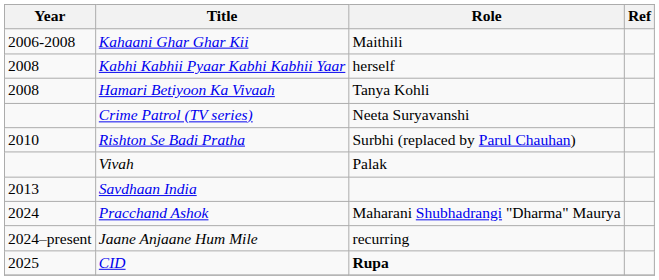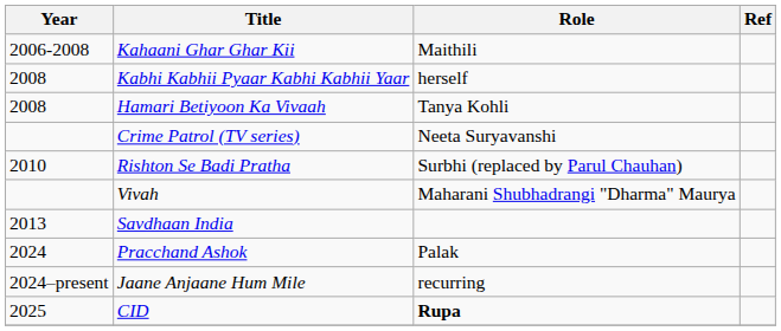Vivah | Role: Palak -> Maharani Shubhadrangi "Dharma" Maurya
Pracchand Ashok | Role: Maharani Shubhadrangi "Dharma" Maurya -> Palak
